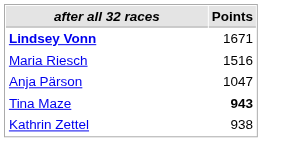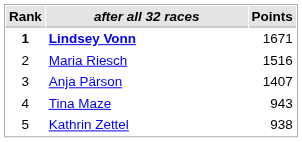+ column: Rank | 1 | 2 | 3 | 4 | 5
Anja Pärson | Points: 1047 -> 1407
Tina Maze | Points: bold -> normal
